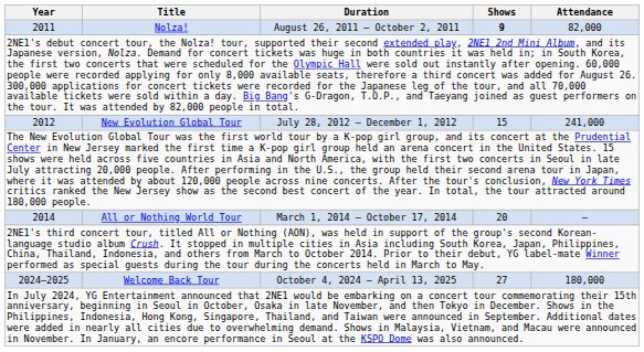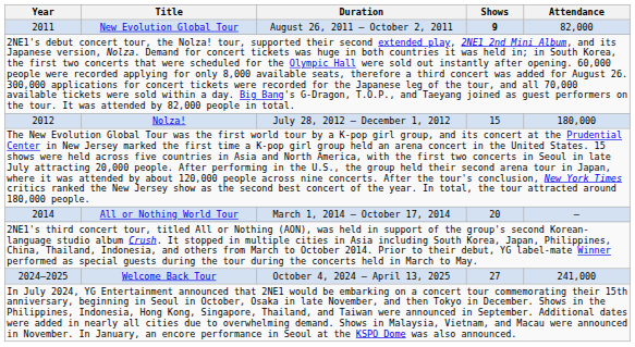2011 | Title: Nolza! -> New Evolution Global Tour
2012 | Title: New Evolution Global Tour -> Nolza!
2012 | Attendance: 241,000 -> 180,000
2024–2025 | Attendance: 180,000 -> 241,000
